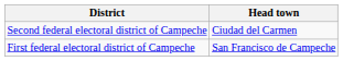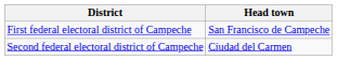rows swapped: First federal electoral district of Campeche <-> Second federal electoral district of Campeche
